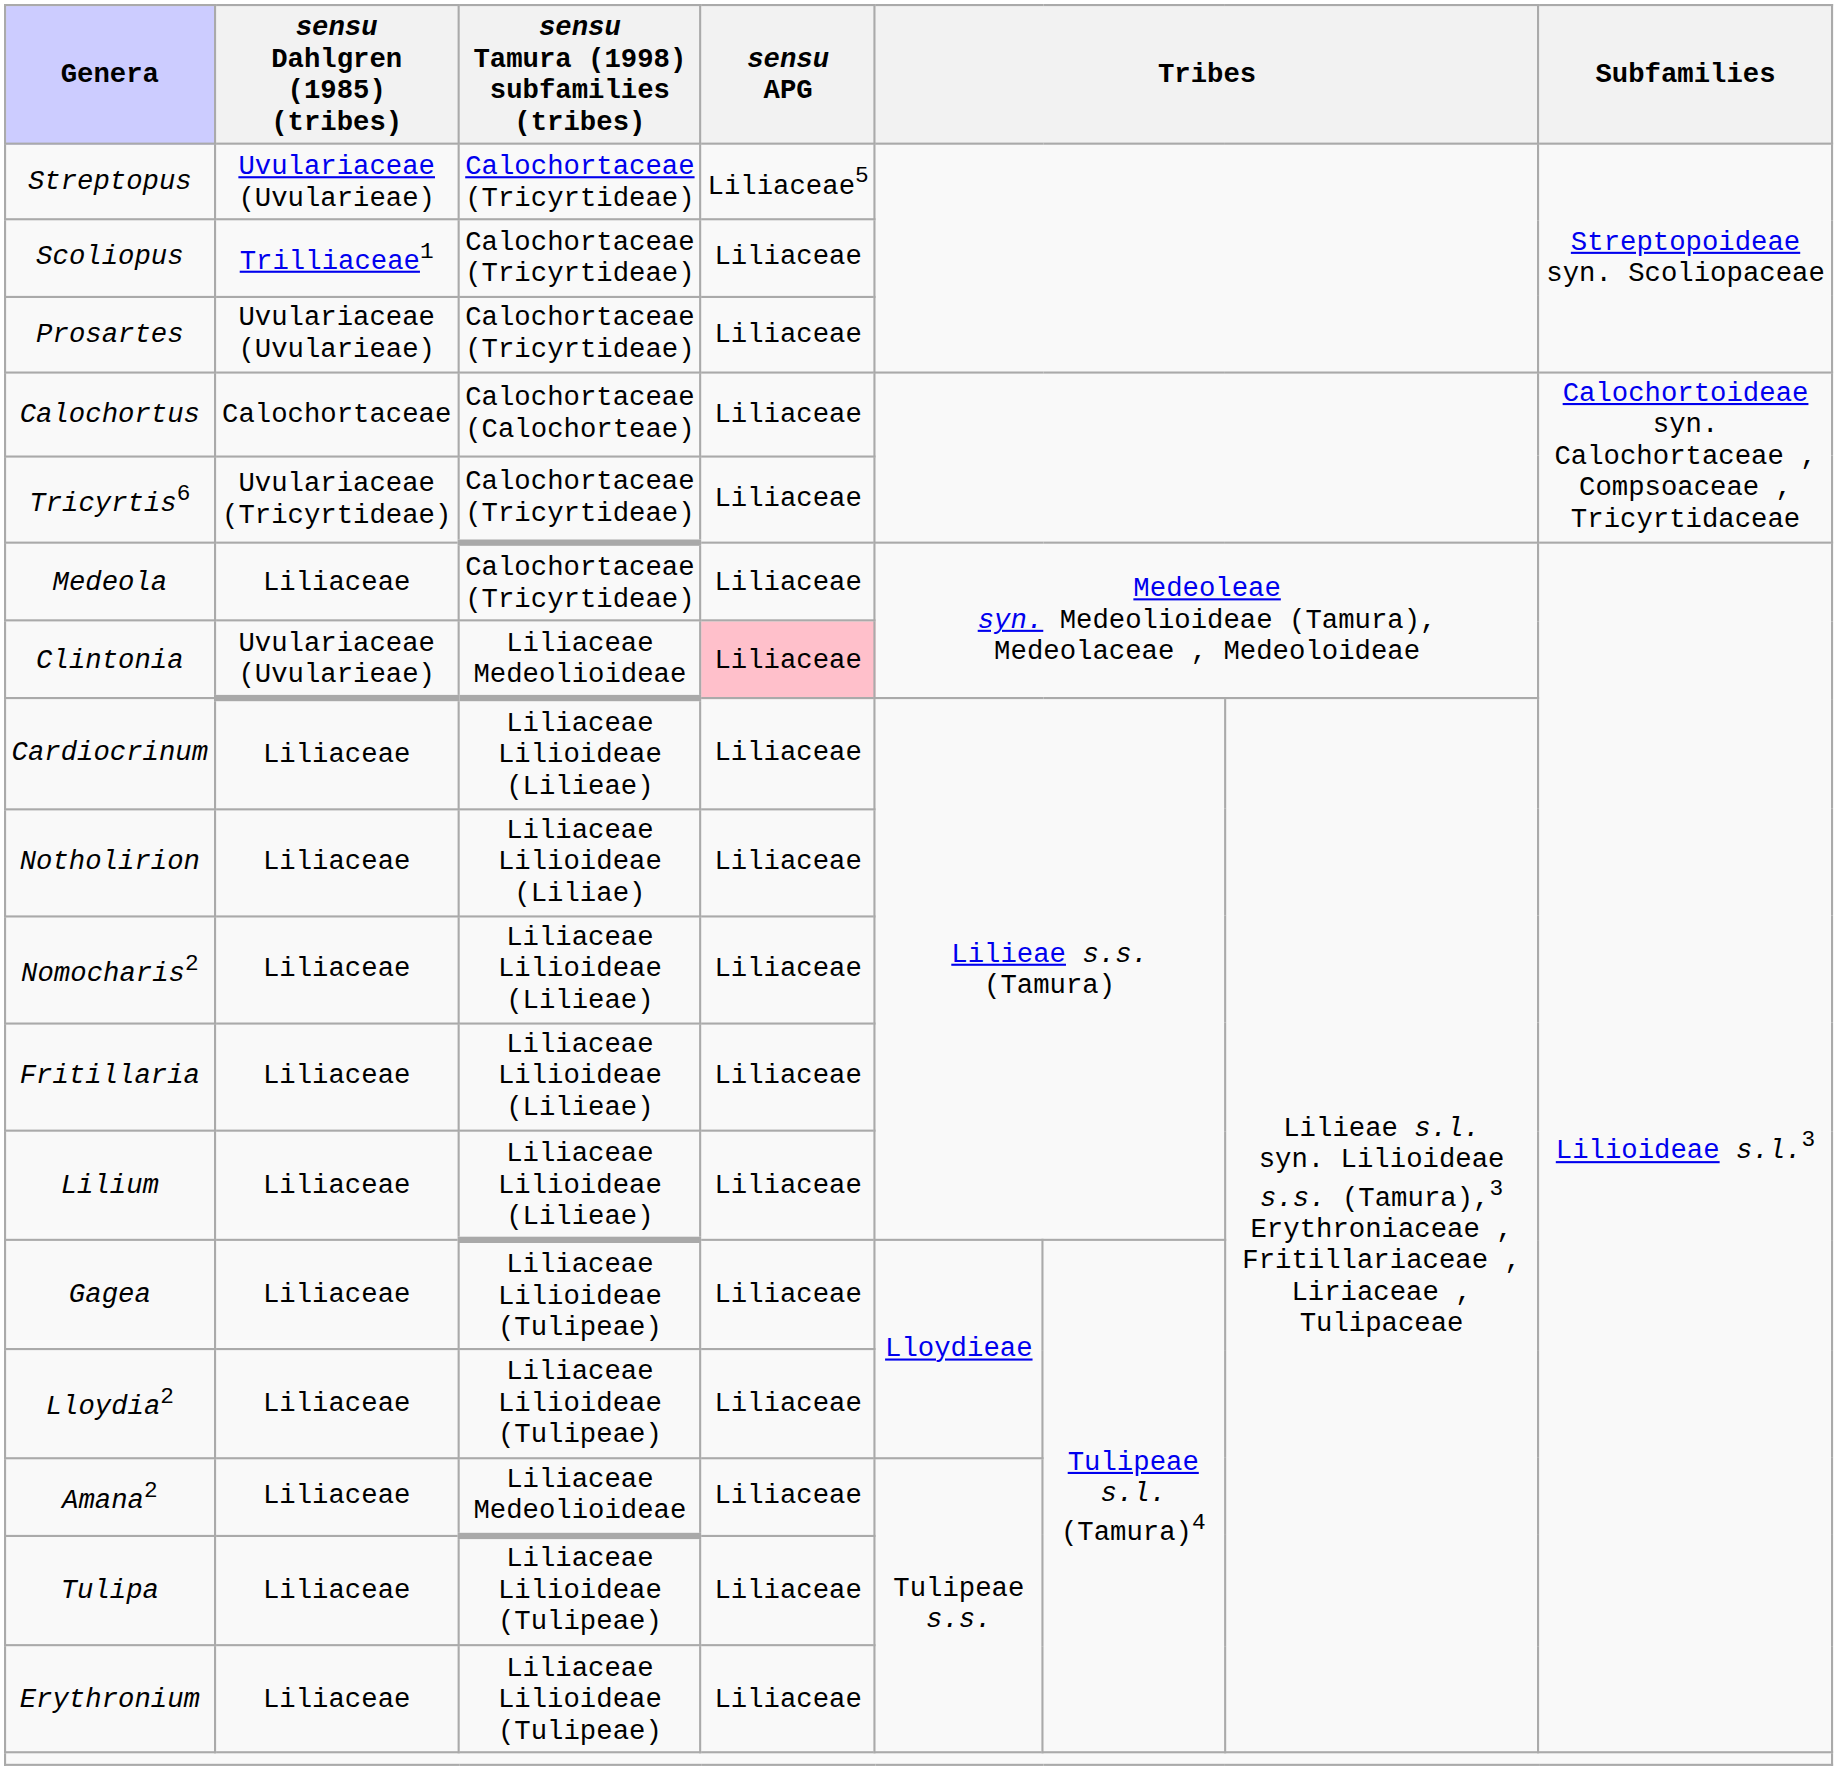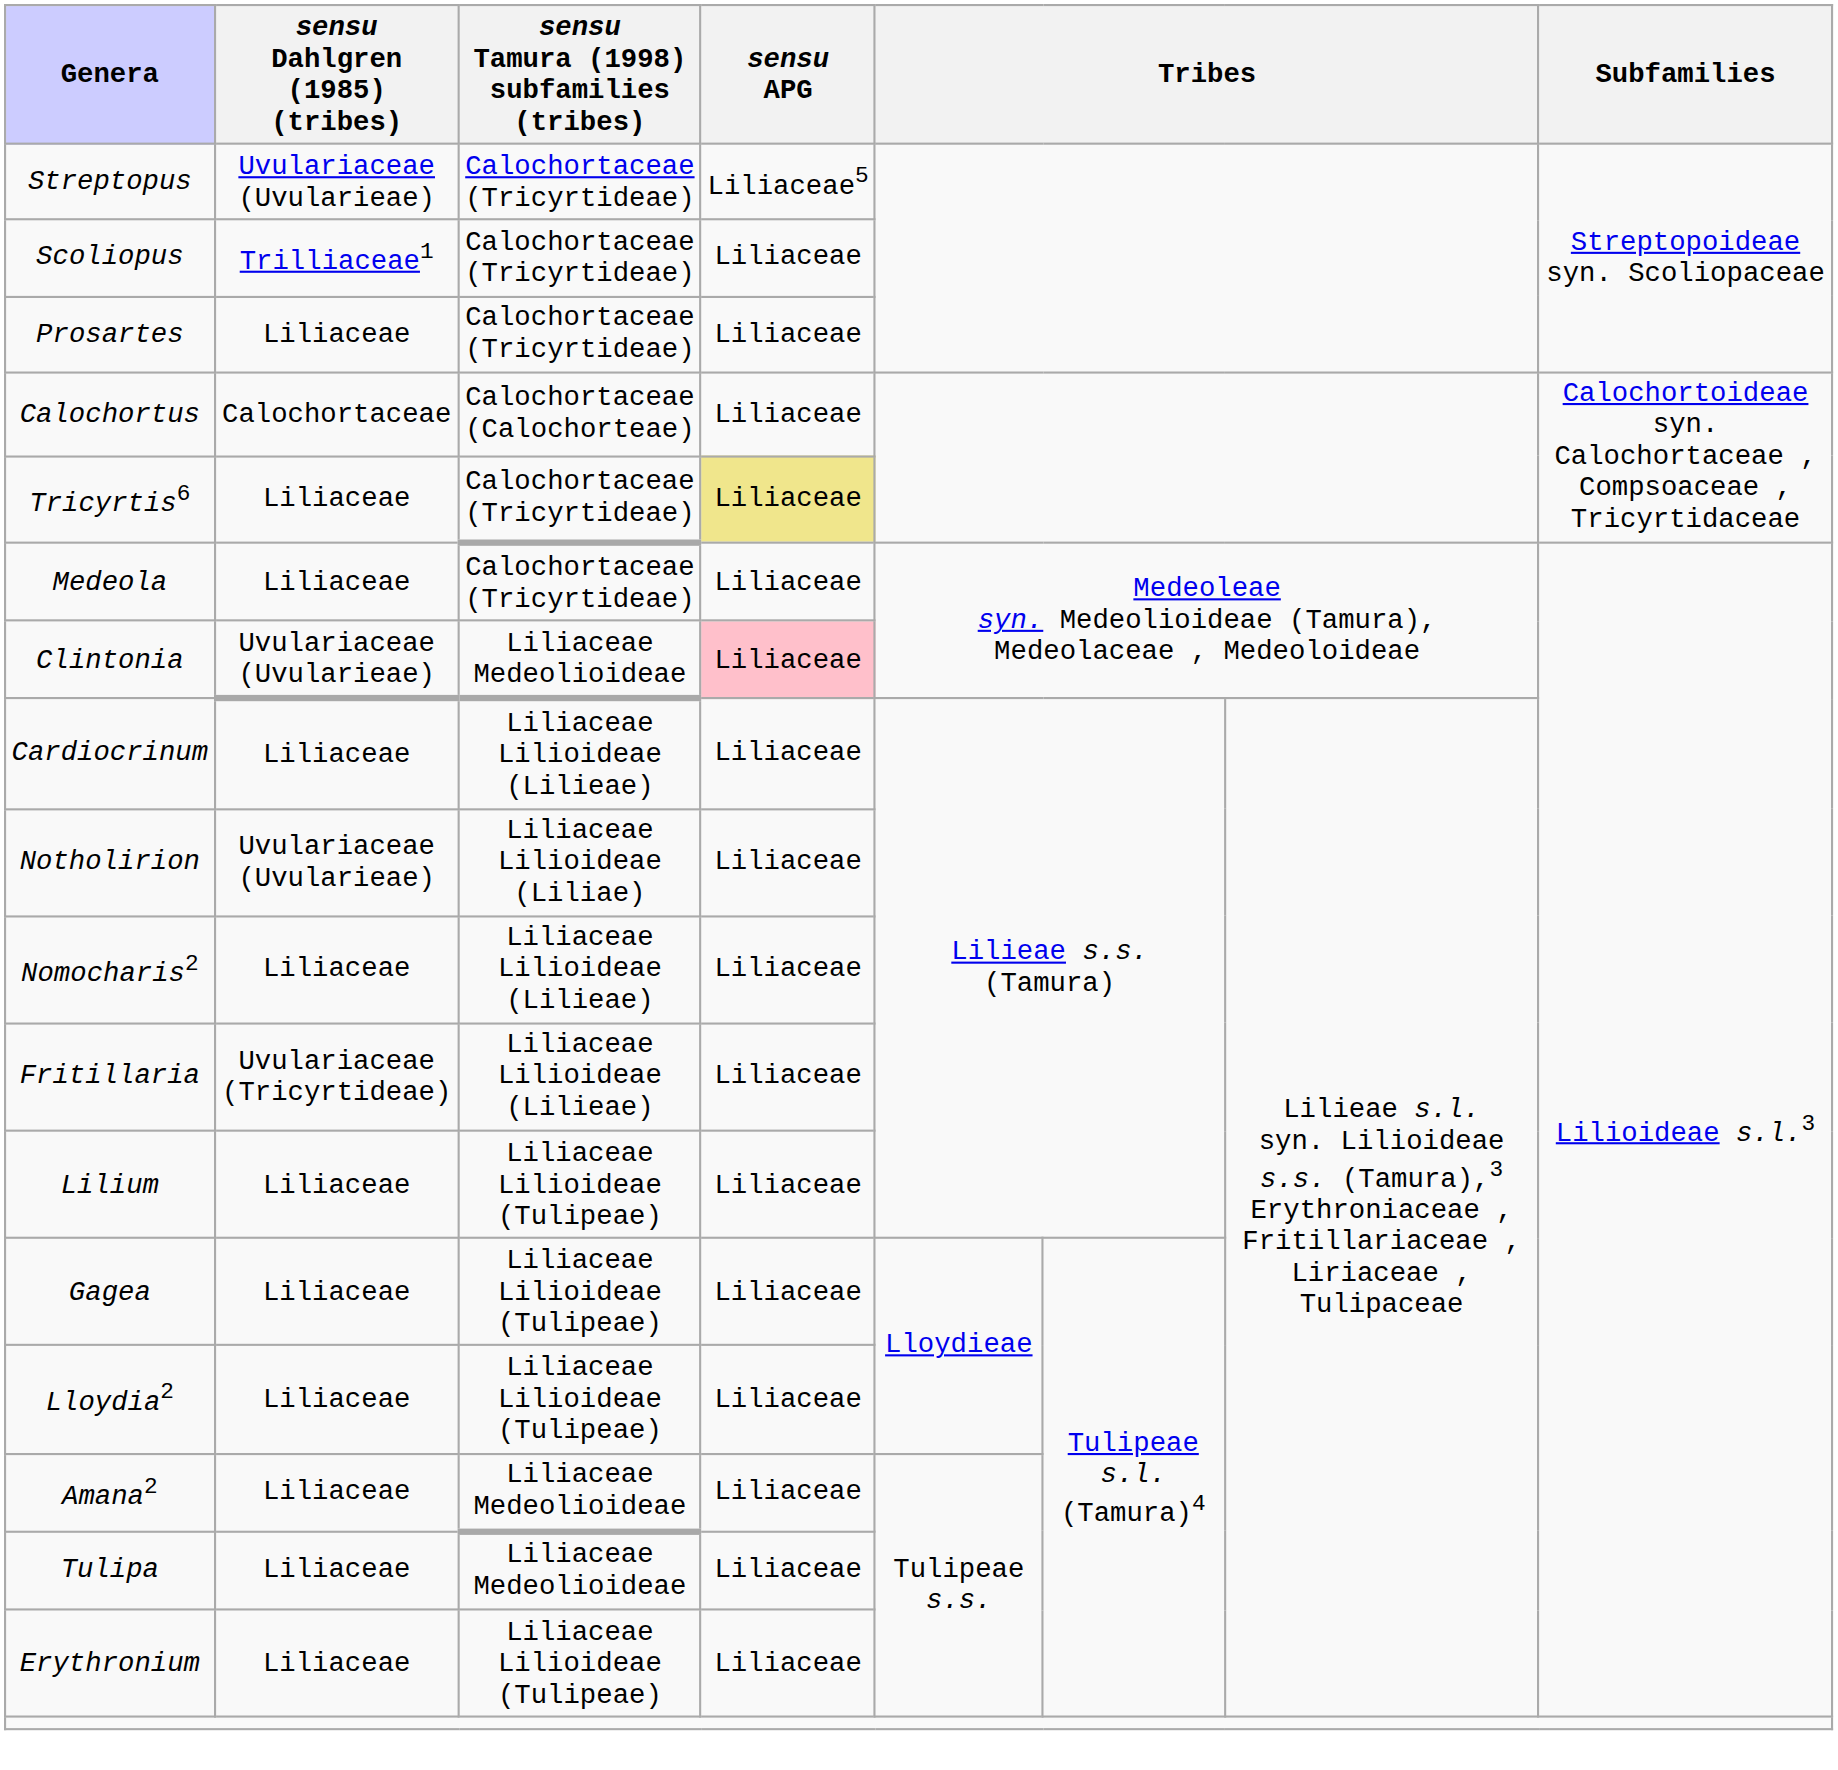Prosartes | sensu Dahlgren (1985) (tribes): Uvulariaceae (Uvularieae) -> Liliaceae
Tricyrtis6 | sensu Dahlgren (1985) (tribes): Uvulariaceae (Tricyrtideae) -> Liliaceae
Tricyrtis6 | sensu APG: no background -> khaki background
Notholirion | sensu Dahlgren (1985) (tribes): Liliaceae -> Uvulariaceae (Uvularieae)
Fritillaria | sensu Dahlgren (1985) (tribes): Liliaceae -> Uvulariaceae (Tricyrtideae)
Lilium | sensu Tamura (1998) subfamilies (tribes): Liliaceae Lilioideae (Lilieae) -> Liliaceae Lilioideae (Tulipeae)
Tulipa | sensu Tamura (1998) subfamilies (tribes): Liliaceae Lilioideae (Tulipeae) -> Liliaceae Medeolioideae
